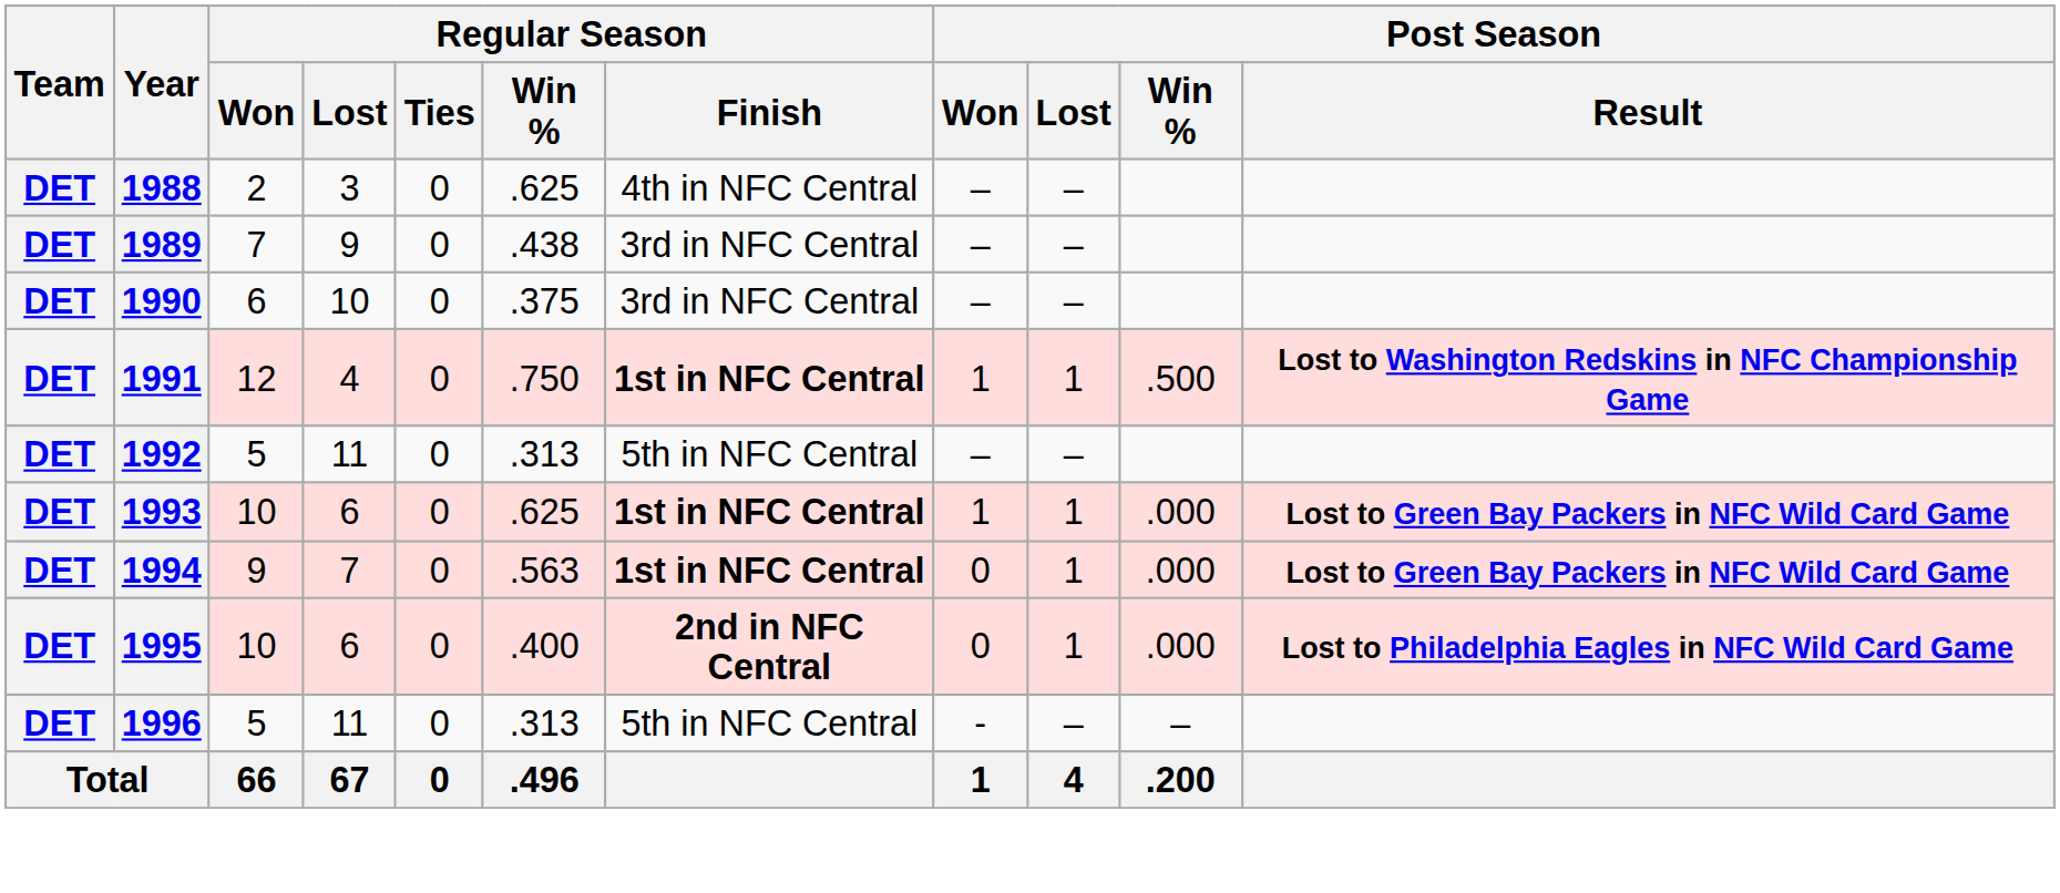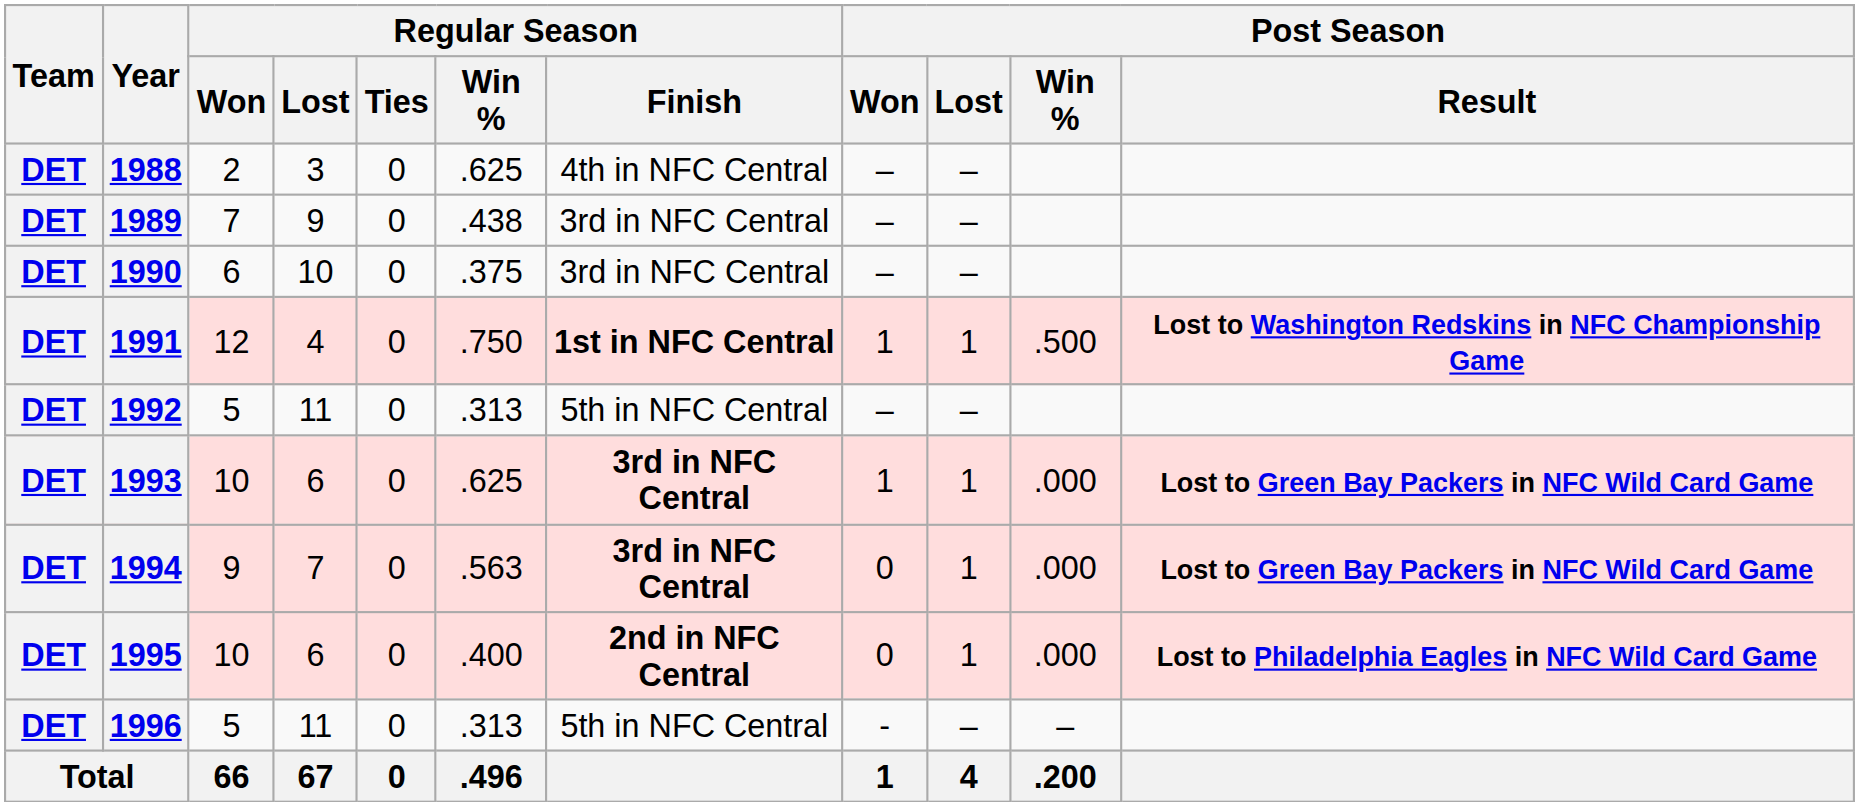1993 | Regular Season / Finish: 1st in NFC Central -> 3rd in NFC Central
1994 | Regular Season / Finish: 1st in NFC Central -> 3rd in NFC Central
